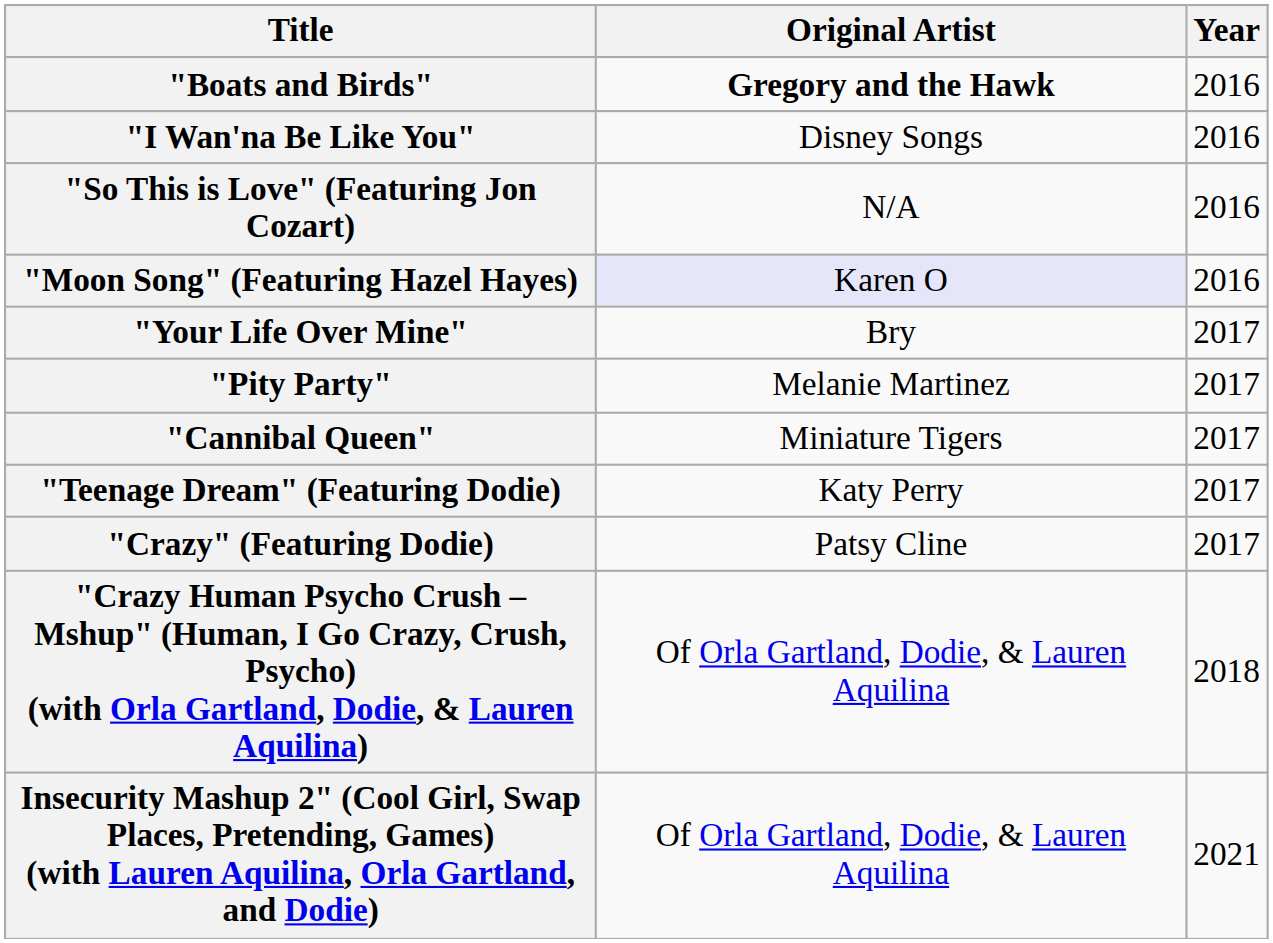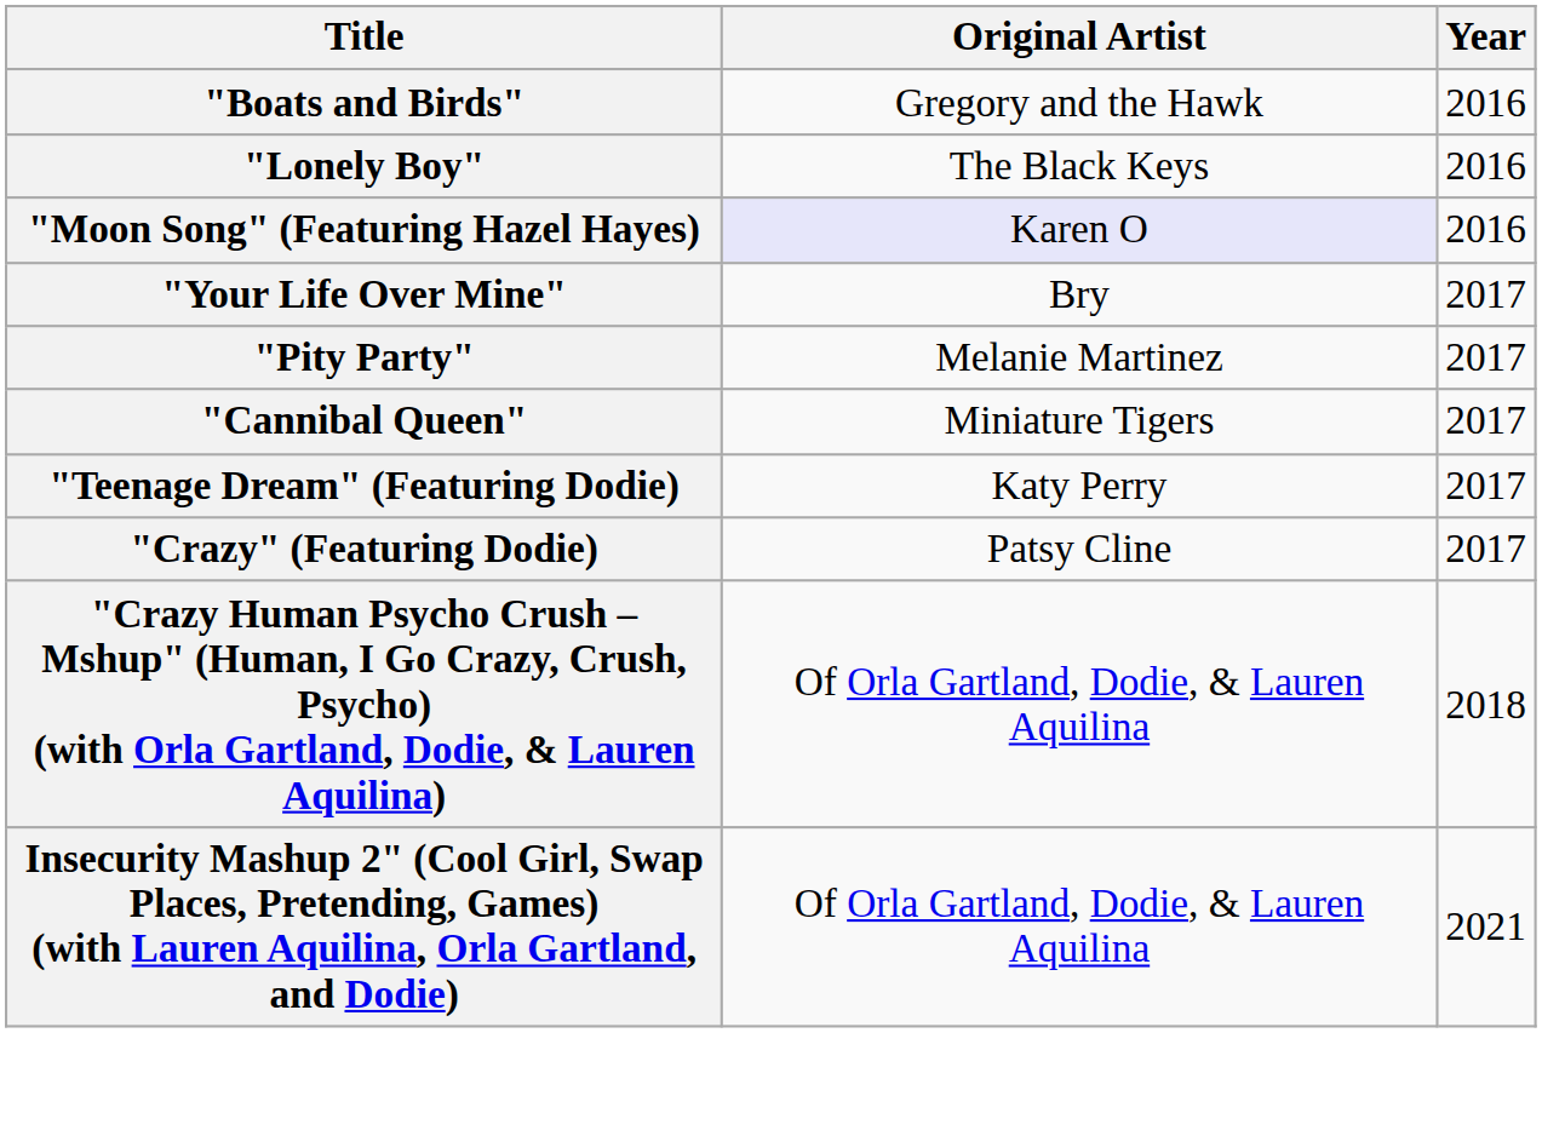"Boats and Birds" | Original Artist: bold -> normal
- row: "I Wan'na Be Like You" | Disney Songs | 2016
+ row: "Lonely Boy" | The Black Keys | 2016
- row: "So This is Love" (Featuring Jon Cozart) | N/A | 2016
